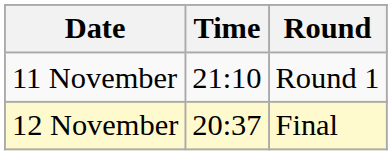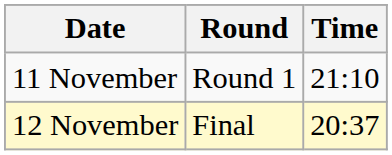columns swapped: Time <-> Round
